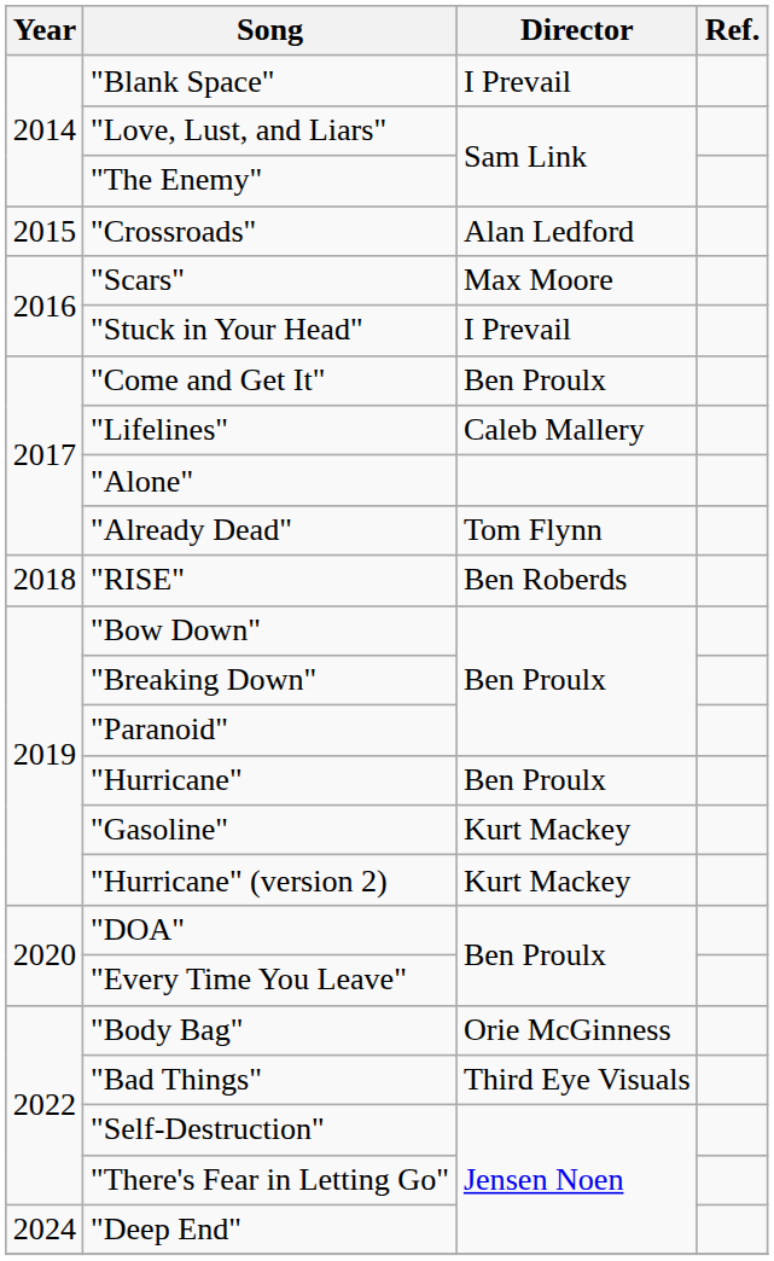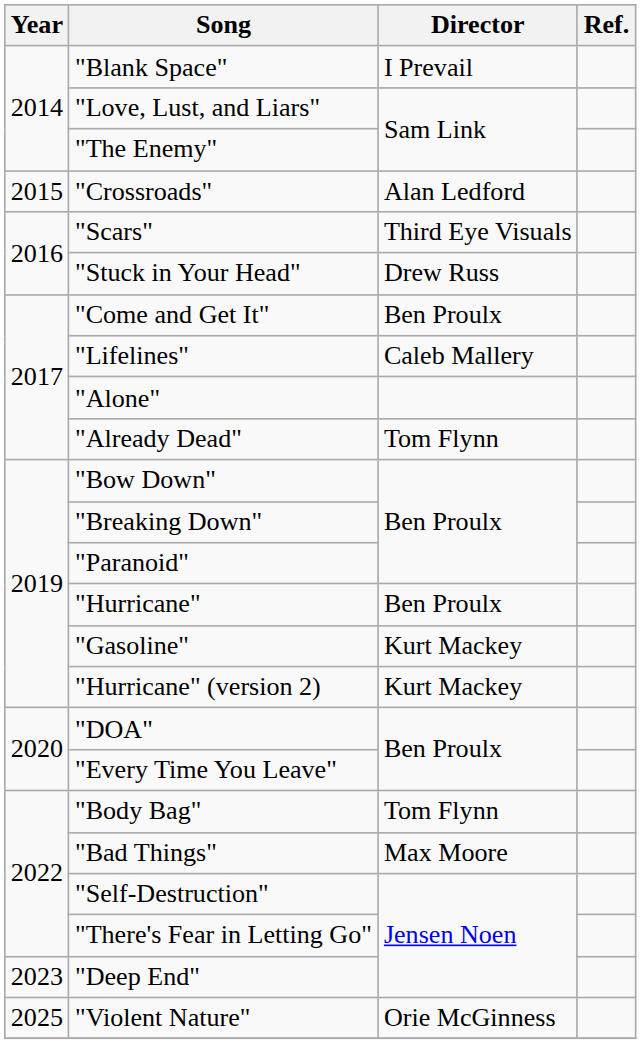"Scars" | Director: Max Moore -> Third Eye Visuals
"Stuck in Your Head" | Director: I Prevail -> Drew Russ
- row: 2018 | "RISE" | Ben Roberds
"Body Bag" | Director: Orie McGinness -> Tom Flynn
"Bad Things" | Director: Third Eye Visuals -> Max Moore
"Deep End" | Year: 2024 -> 2023
+ row: 2025 | "Violent Nature" | Orie McGinness
